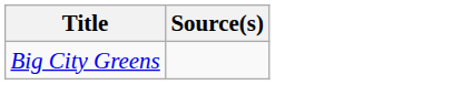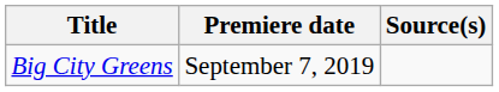+ column: Premiere date | September 7, 2019
